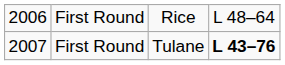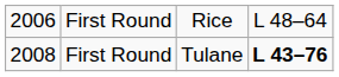First Round / Tulane | column 1: 2007 -> 2008
